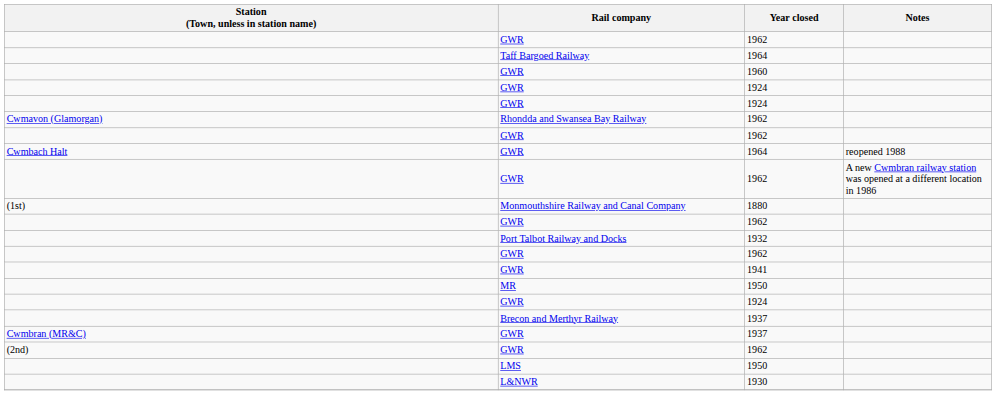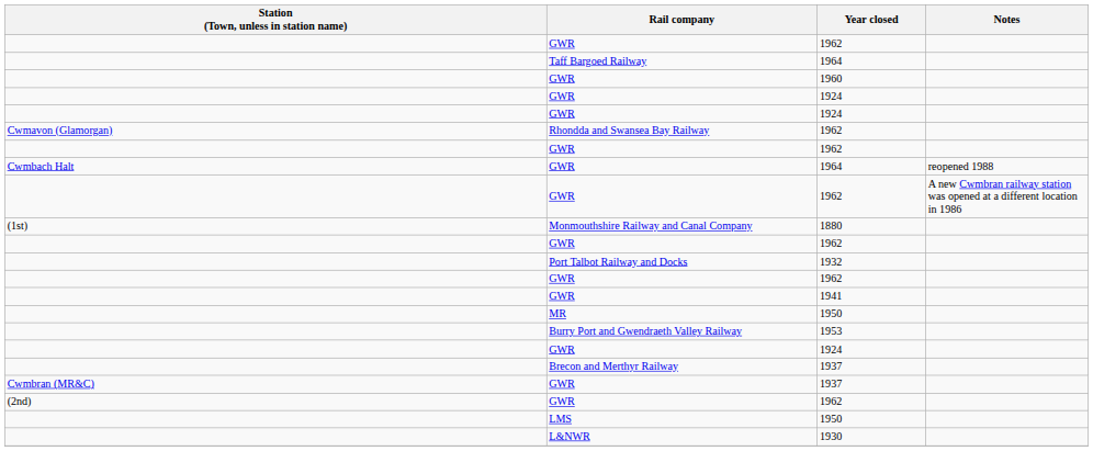+ row: Burry Port and Gwendraeth Valley Railway | 1953
